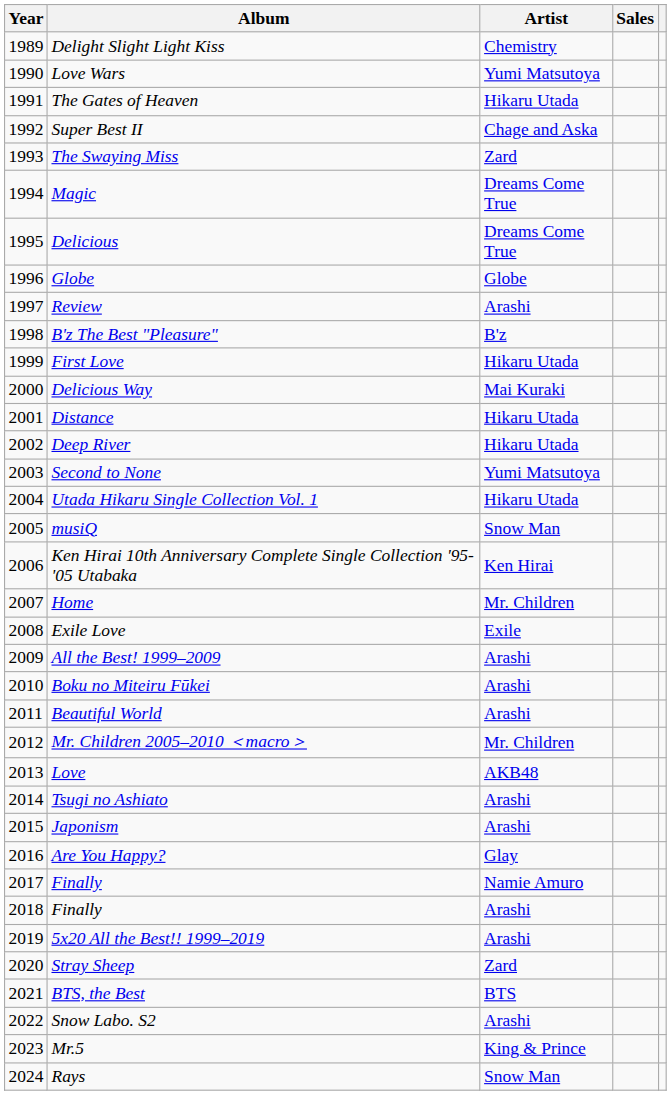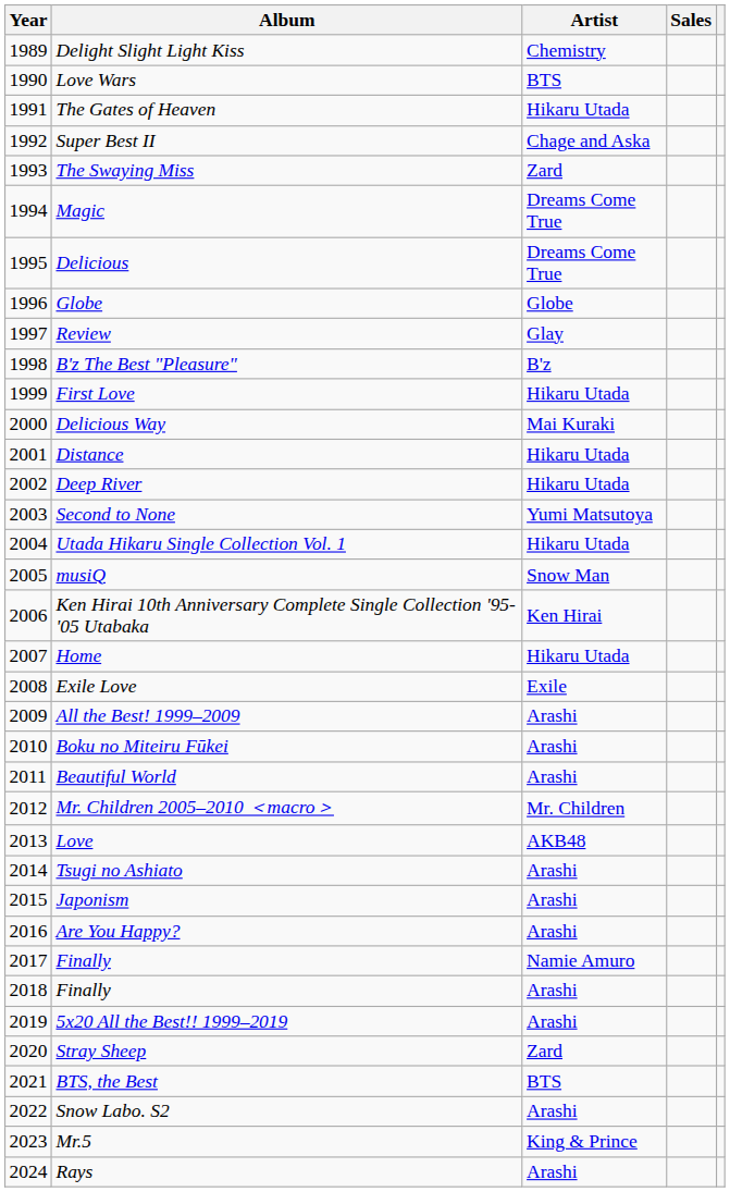Love Wars | Artist: Yumi Matsutoya -> BTS
Review | Artist: Arashi -> Glay
Home | Artist: Mr. Children -> Hikaru Utada
Are You Happy? | Artist: Glay -> Arashi
Rays | Artist: Snow Man -> Arashi
